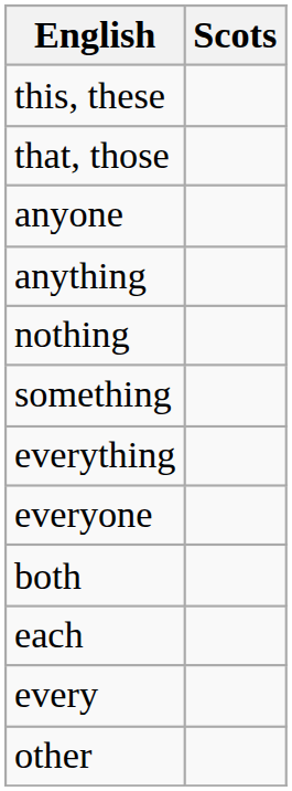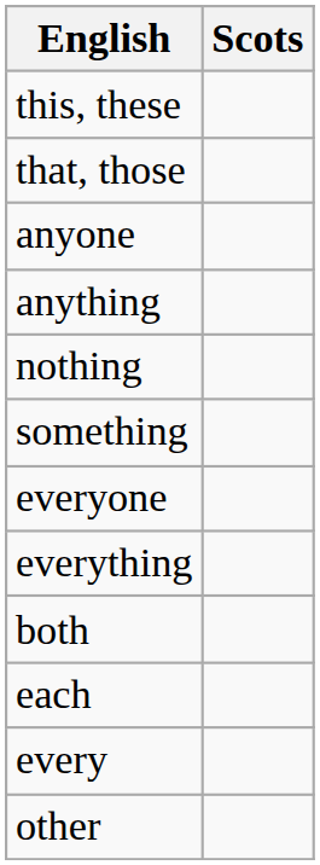rows swapped: everyone <-> everything
